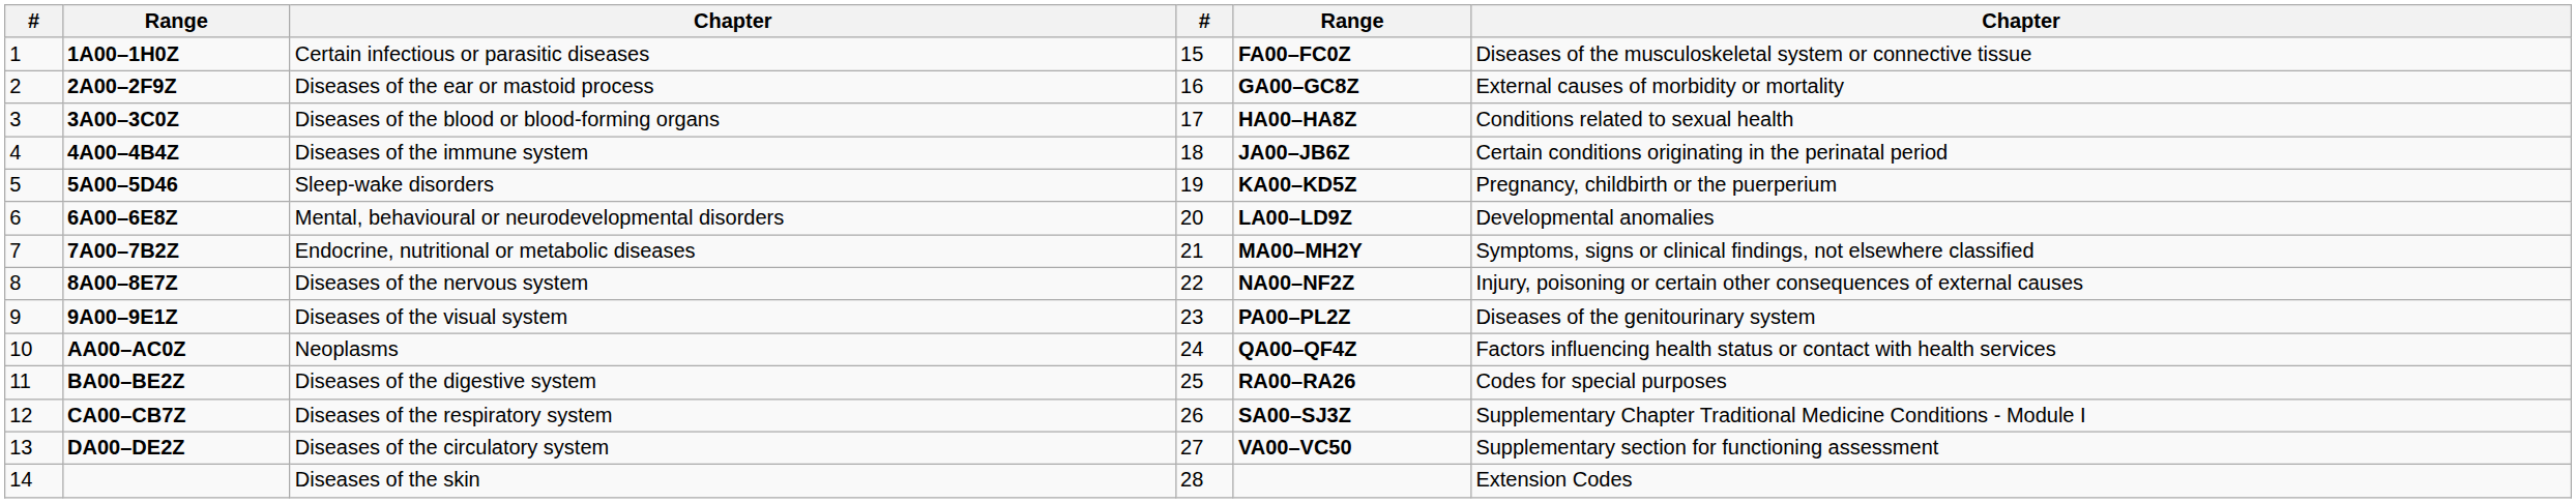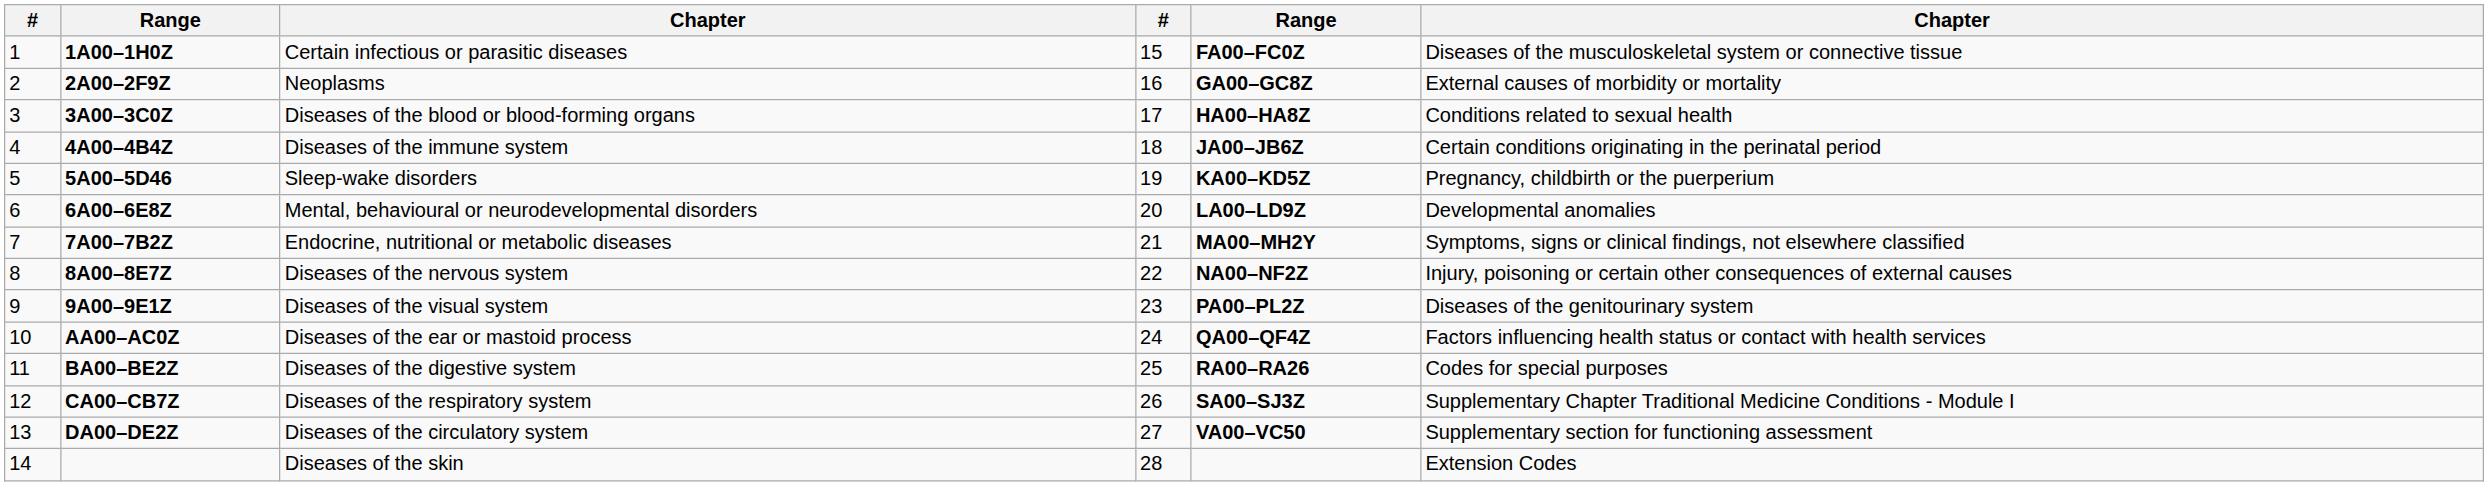2A00–2F9Z | column 3: Diseases of the ear or mastoid process -> Neoplasms
AA00–AC0Z | column 3: Neoplasms -> Diseases of the ear or mastoid process
